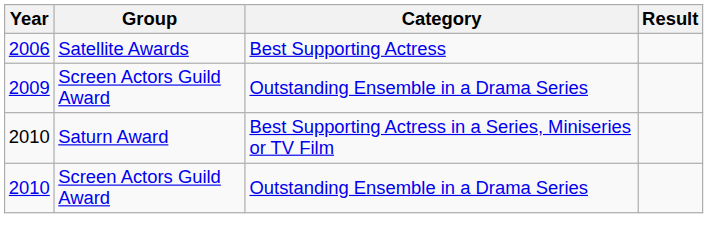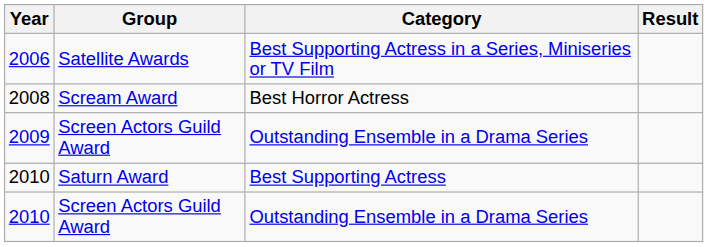2006 | Category: Best Supporting Actress -> Best Supporting Actress in a Series, Miniseries or TV Film
+ row: 2008 | Scream Award | Best Horror Actress
2010 / Saturn Award | Category: Best Supporting Actress in a Series, Miniseries or TV Film -> Best Supporting Actress
